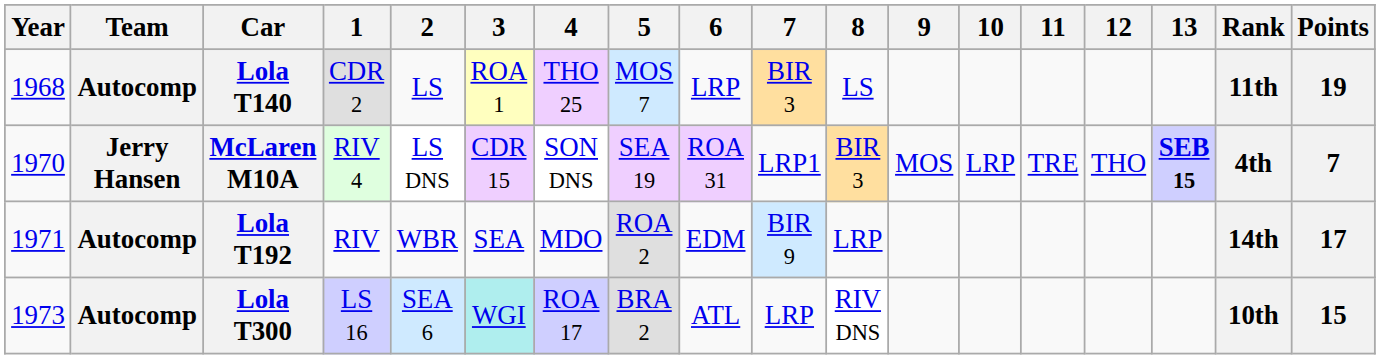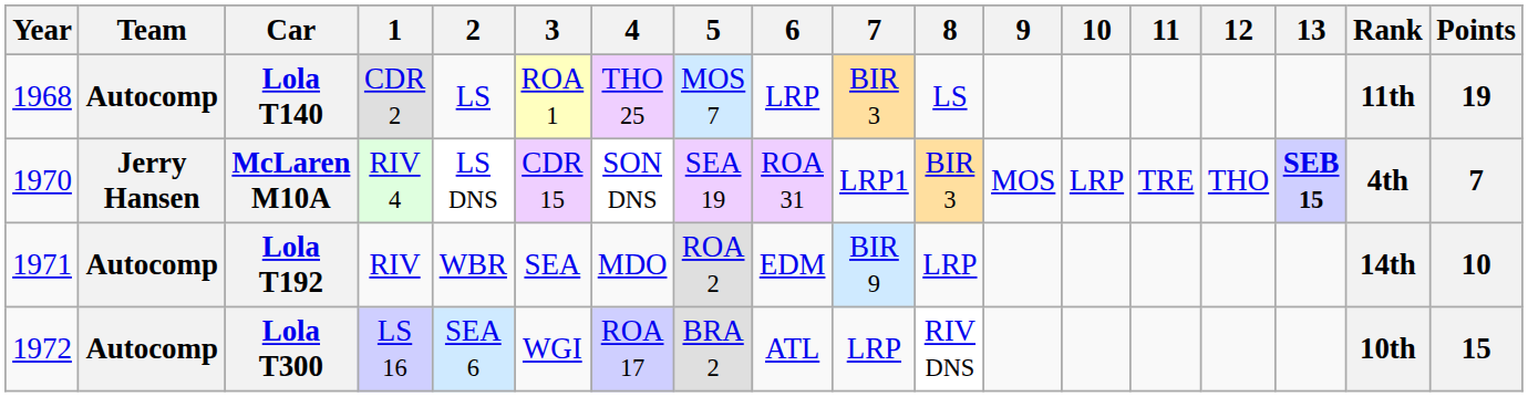Lola T192 | Points: 17 -> 10
Lola T300 | Year: 1973 -> 1972
Lola T300 | 3: paleturquoise background -> no background
